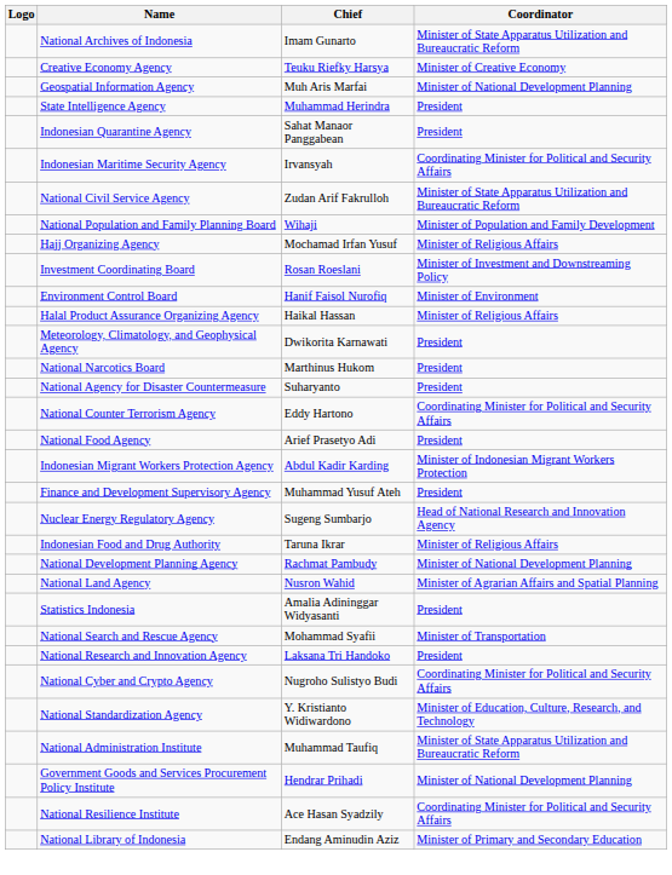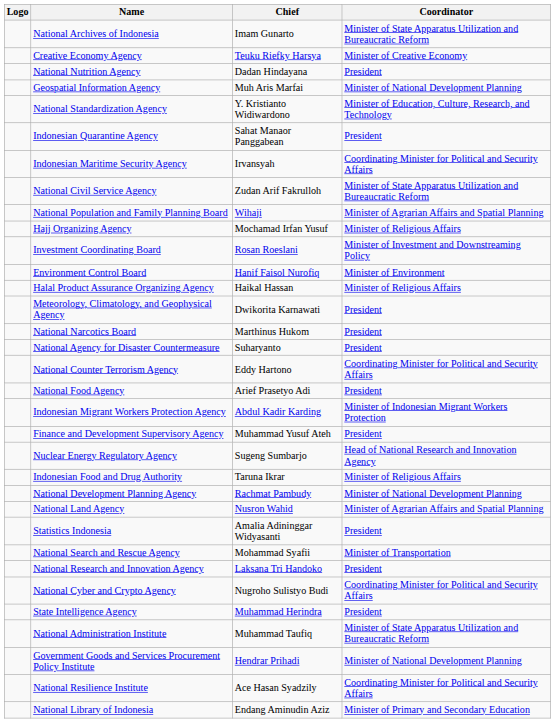+ row: National Nutrition Agency | Dadan Hindayana | President
rows swapped: State Intelligence Agency <-> National Standardization Agency
National Population and Family Planning Board | Coordinator: Minister of Population and Family Development -> Minister of Agrarian Affairs and Spatial Planning
